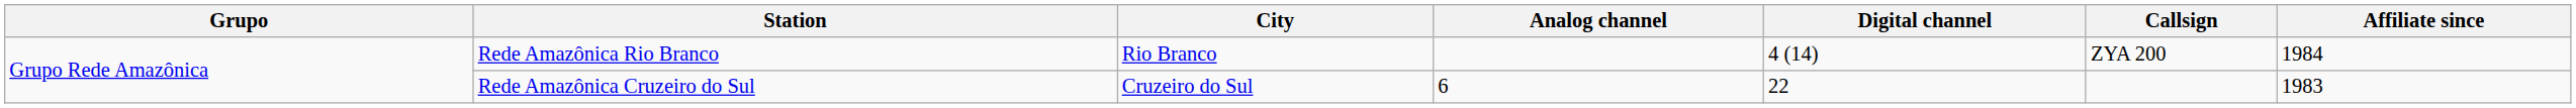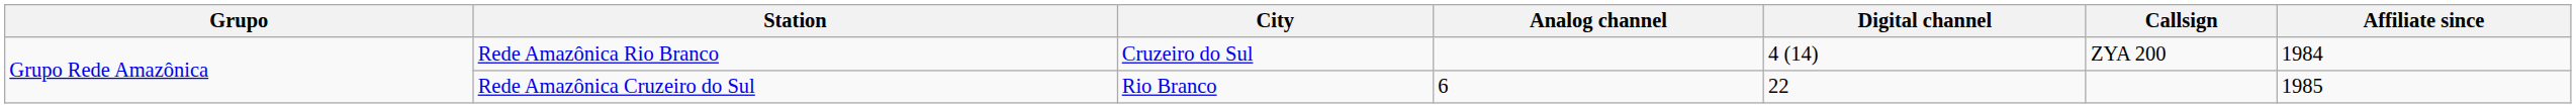Rede Amazônica Rio Branco | City: Rio Branco -> Cruzeiro do Sul
Rede Amazônica Cruzeiro do Sul | City: Cruzeiro do Sul -> Rio Branco
Rede Amazônica Cruzeiro do Sul | Affiliate since: 1983 -> 1985
